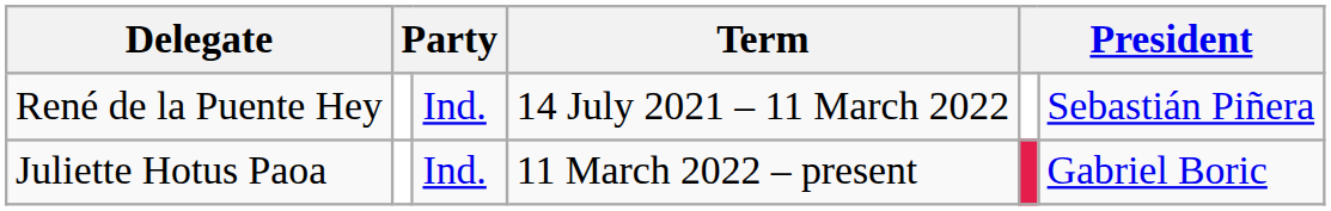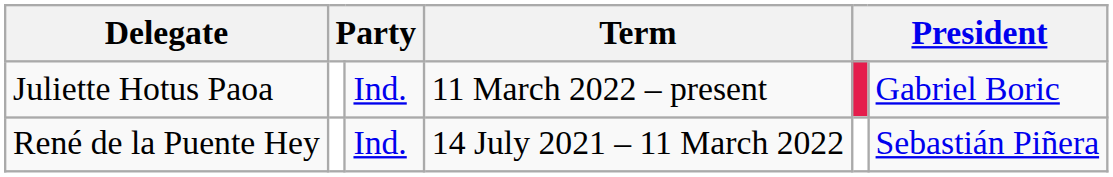rows swapped: René de la Puente Hey <-> Juliette Hotus Paoa
